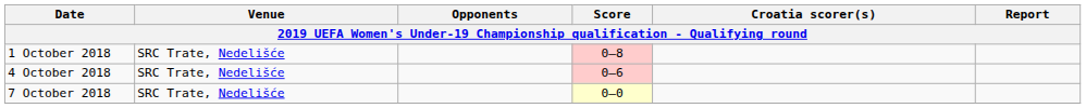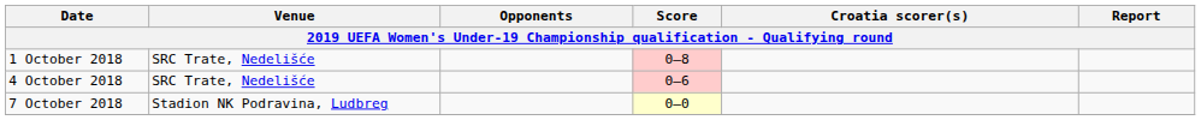7 October 2018 | Venue: SRC Trate, Nedelišće -> Stadion NK Podravina, Ludbreg
